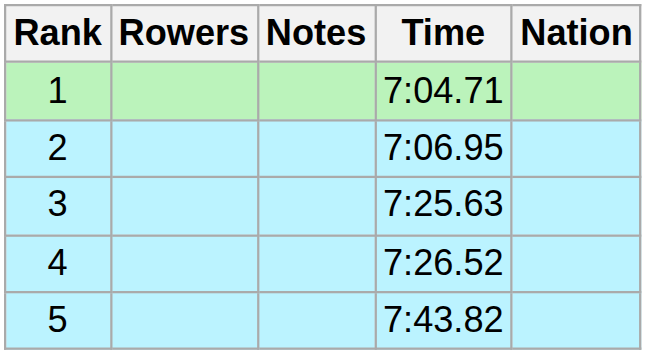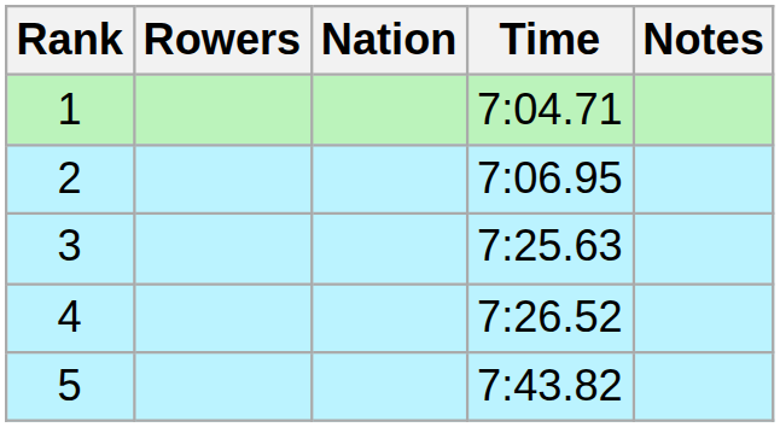columns swapped: Nation <-> Notes
